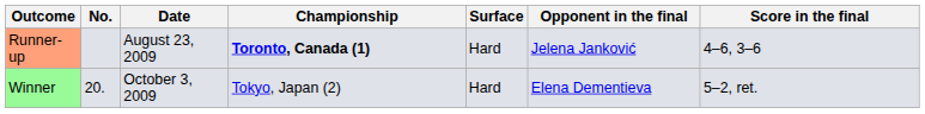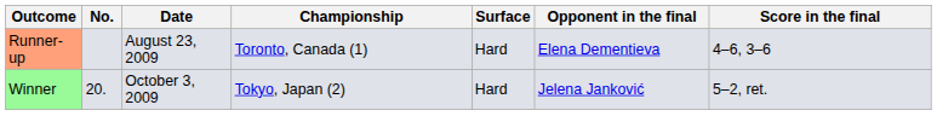Runner-up | Championship: bold -> normal
Runner-up | Opponent in the final: Jelena Janković -> Elena Dementieva
Winner | Opponent in the final: Elena Dementieva -> Jelena Janković
